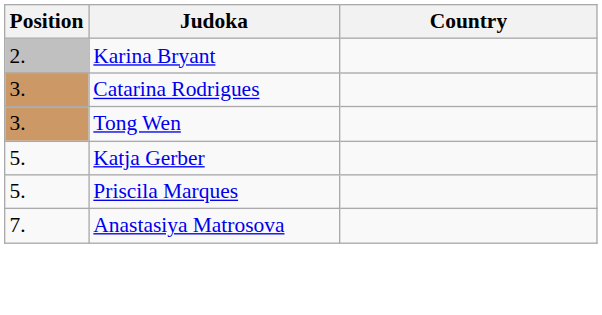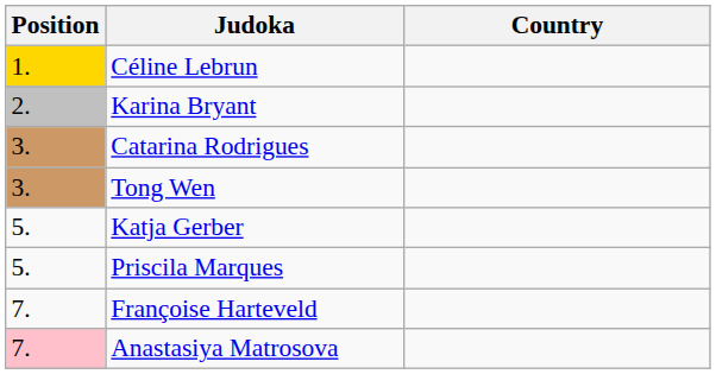+ row: 1. | Céline Lebrun
+ row: 7. | Françoise Harteveld
Anastasiya Matrosova | Position: no background -> pink background
